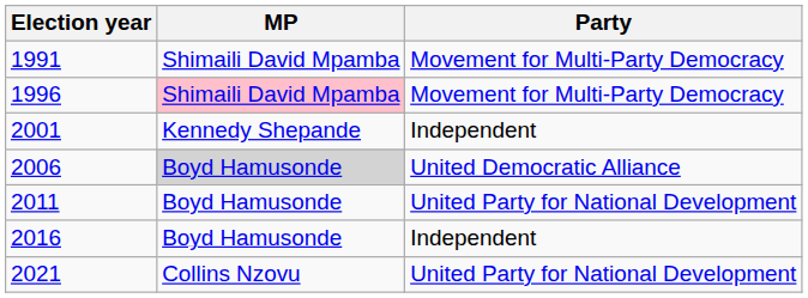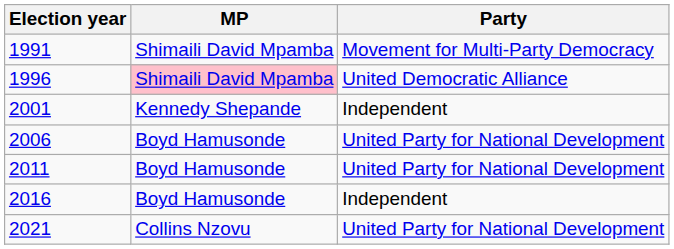1996 | Party: Movement for Multi-Party Democracy -> United Democratic Alliance
2006 | MP: lightgrey background -> no background
2006 | Party: United Democratic Alliance -> United Party for National Development
